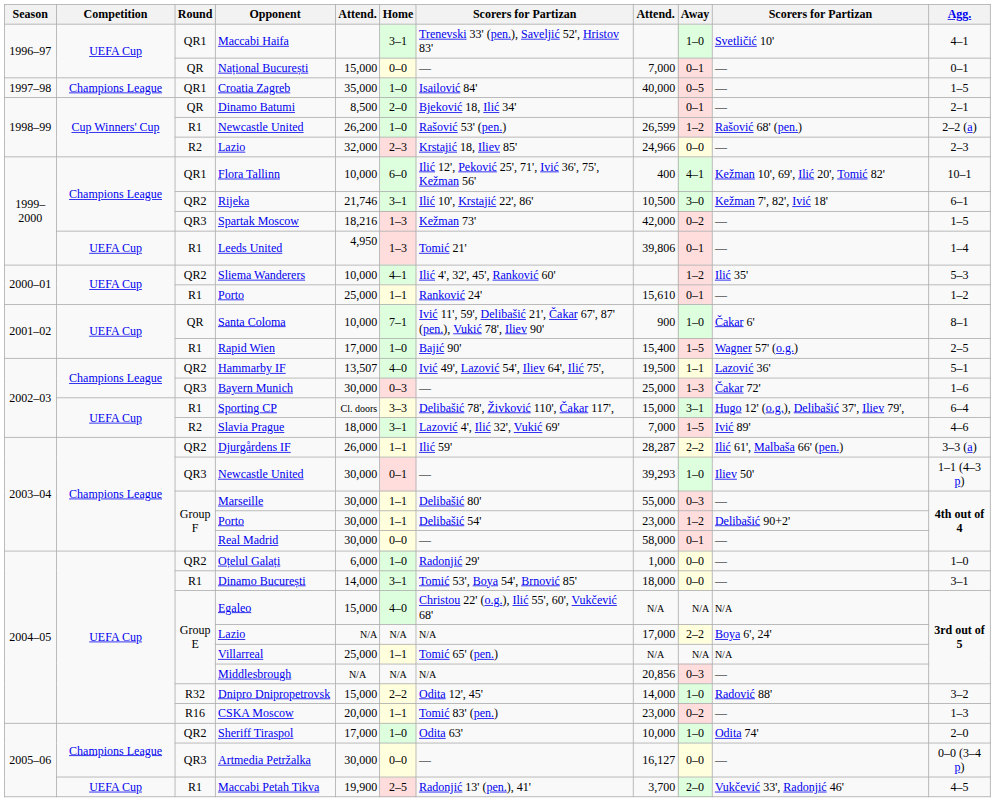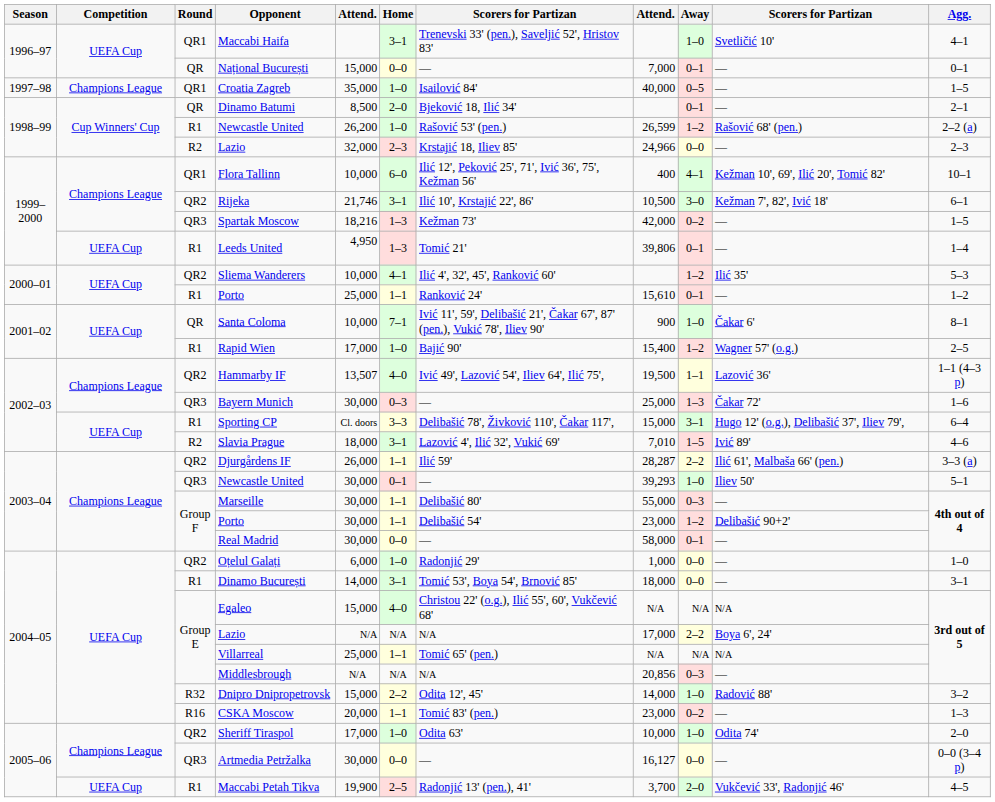Rapid Wien | Away: 1–5 -> 1–2
Hammarby IF | Agg.: 5–1 -> 1–1 (4–3 p)
Slavia Prague | column 8: 7,000 -> 7,010
2003–04 / Newcastle United | Agg.: 1–1 (4–3 p) -> 5–1
